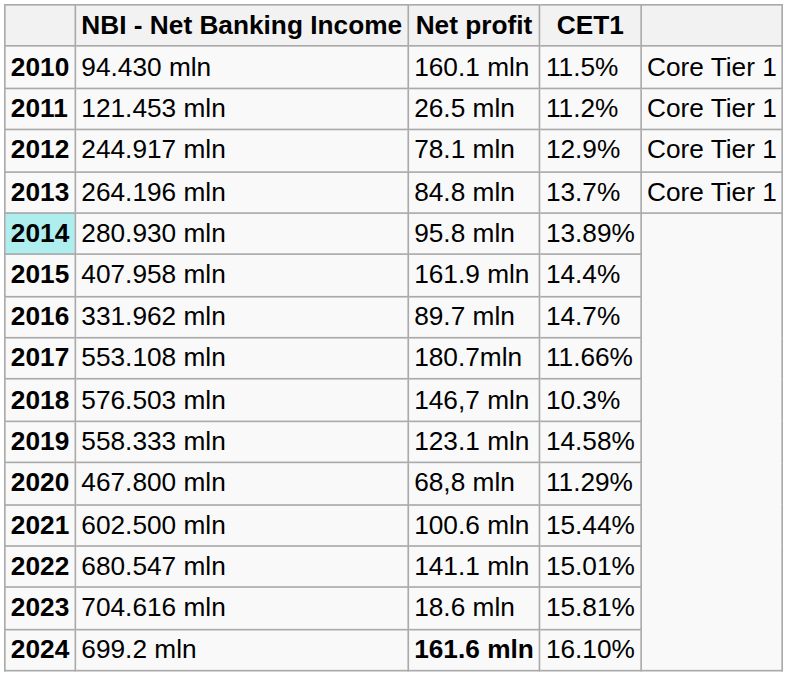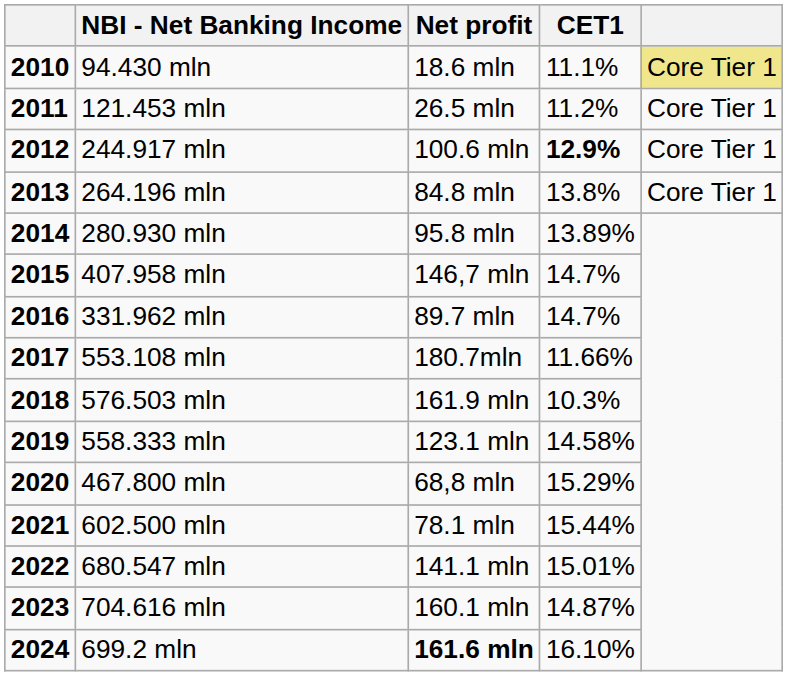94.430 mln | Net profit: 160.1 mln -> 18.6 mln
94.430 mln | CET1: 11.5% -> 11.1%
94.430 mln | column 5: no background -> khaki background
244.917 mln | Net profit: 78.1 mln -> 100.6 mln
244.917 mln | CET1: normal -> bold
264.196 mln | CET1: 13.7% -> 13.8%
280.930 mln | column 1: paleturquoise background -> no background
407.958 mln | Net profit: 161.9 mln -> 146,7 mln
407.958 mln | CET1: 14.4% -> 14.7%
576.503 mln | Net profit: 146,7 mln -> 161.9 mln
467.800 mln | CET1: 11.29% -> 15.29%
602.500 mln | Net profit: 100.6 mln -> 78.1 mln
704.616 mln | Net profit: 18.6 mln -> 160.1 mln
704.616 mln | CET1: 15.81% -> 14.87%
